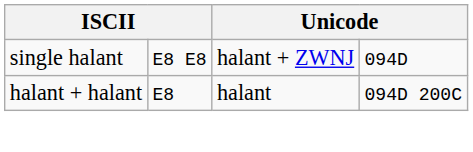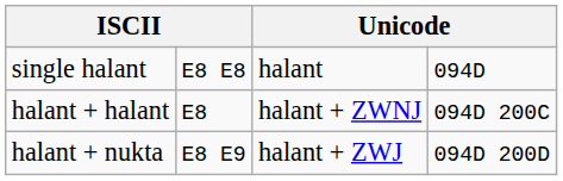single halant | column 3: halant + ZWNJ -> halant
halant + halant | column 3: halant -> halant + ZWNJ
+ row: halant + nukta | E8 E9 | halant + ZWJ | 094D 200D
